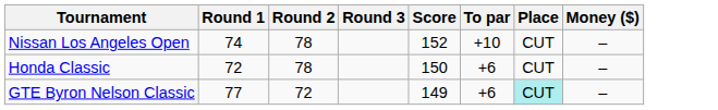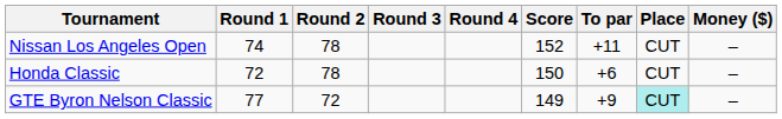+ column: Round 4
Nissan Los Angeles Open | To par: +10 -> +11
GTE Byron Nelson Classic | To par: +6 -> +9
